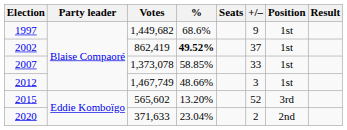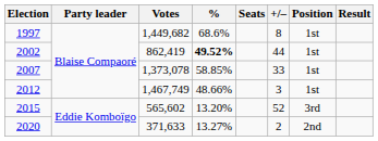1997 | +/–: 9 -> 8
2002 | +/–: 37 -> 44
2020 | %: 23.04% -> 13.27%
